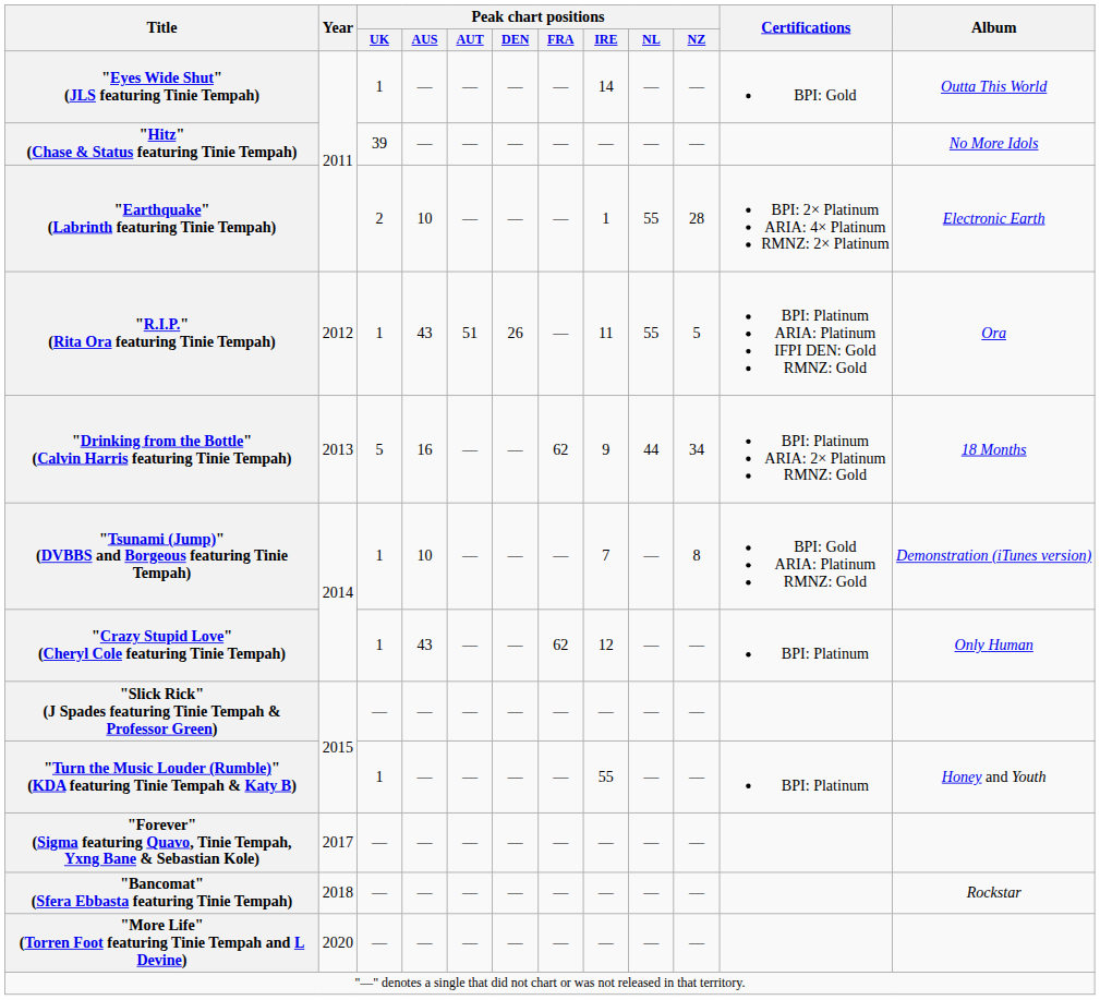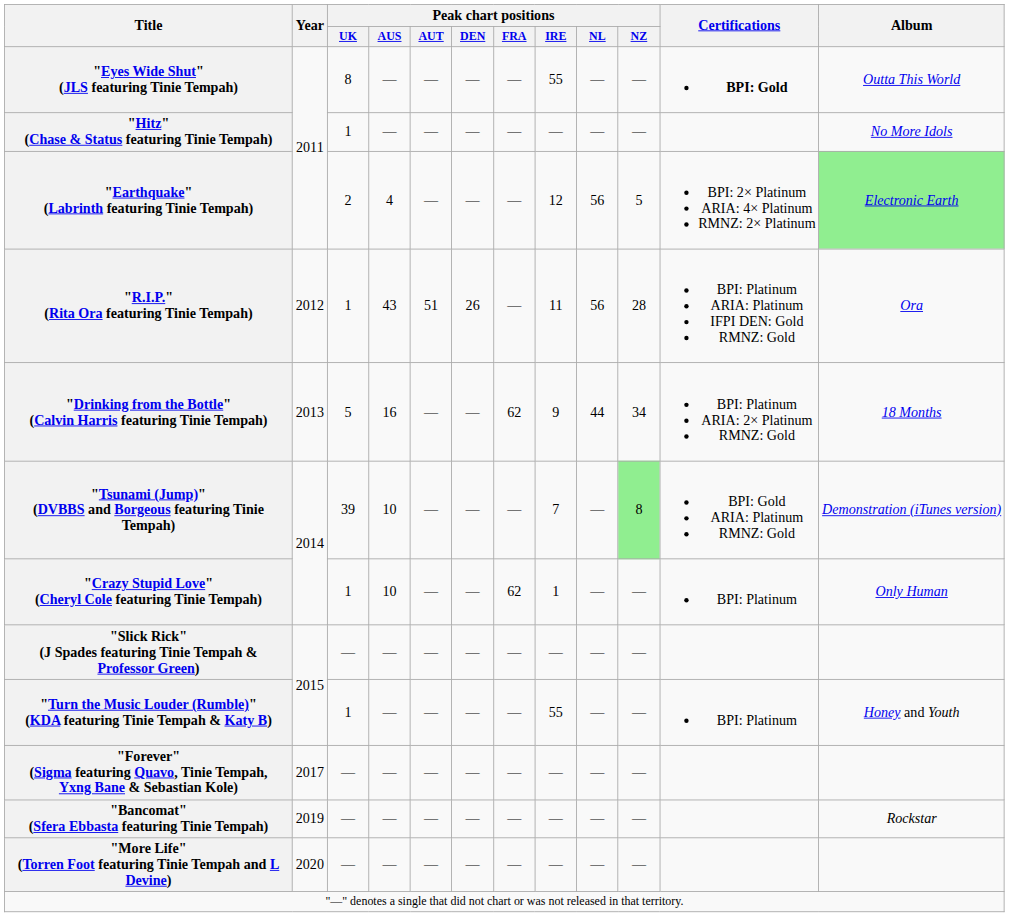"Eyes Wide Shut" (JLS featuring Tinie Tempah) | Peak chart positions / UK: 1 -> 8
"Eyes Wide Shut" (JLS featuring Tinie Tempah) | Peak chart positions / IRE: 14 -> 55
"Eyes Wide Shut" (JLS featuring Tinie Tempah) | Certifications: normal -> bold
"Hitz" (Chase & Status featuring Tinie Tempah) | Peak chart positions / UK: 39 -> 1
"Earthquake" (Labrinth featuring Tinie Tempah) | Peak chart positions / AUS: 10 -> 4
"Earthquake" (Labrinth featuring Tinie Tempah) | Peak chart positions / IRE: 1 -> 12
"Earthquake" (Labrinth featuring Tinie Tempah) | Peak chart positions / NL: 55 -> 56
"Earthquake" (Labrinth featuring Tinie Tempah) | Peak chart positions / NZ: 28 -> 5
"Earthquake" (Labrinth featuring Tinie Tempah) | Album: no background -> lightgreen background
"R.I.P." (Rita Ora featuring Tinie Tempah) | Peak chart positions / NL: 55 -> 56
"R.I.P." (Rita Ora featuring Tinie Tempah) | Peak chart positions / NZ: 5 -> 28
"Tsunami (Jump)" (DVBBS and Borgeous featuring Tinie Tempah) | Peak chart positions / UK: 1 -> 39
"Tsunami (Jump)" (DVBBS and Borgeous featuring Tinie Tempah) | Peak chart positions / NZ: no background -> lightgreen background
"Crazy Stupid Love" (Cheryl Cole featuring Tinie Tempah) | Peak chart positions / AUS: 43 -> 10
"Crazy Stupid Love" (Cheryl Cole featuring Tinie Tempah) | Peak chart positions / IRE: 12 -> 1
"Bancomat" (Sfera Ebbasta featuring Tinie Tempah) | Year: 2018 -> 2019
